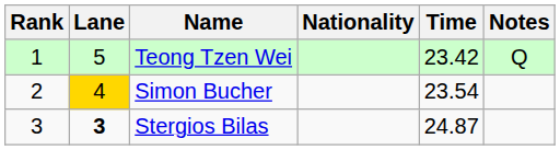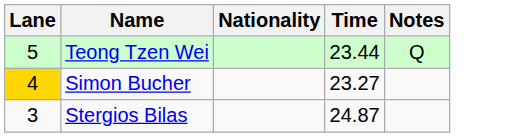- column: Rank | 1 | 2 | 3
Teong Tzen Wei | Time: 23.42 -> 23.44
Simon Bucher | Time: 23.54 -> 23.27
Stergios Bilas | Lane: bold -> normal
